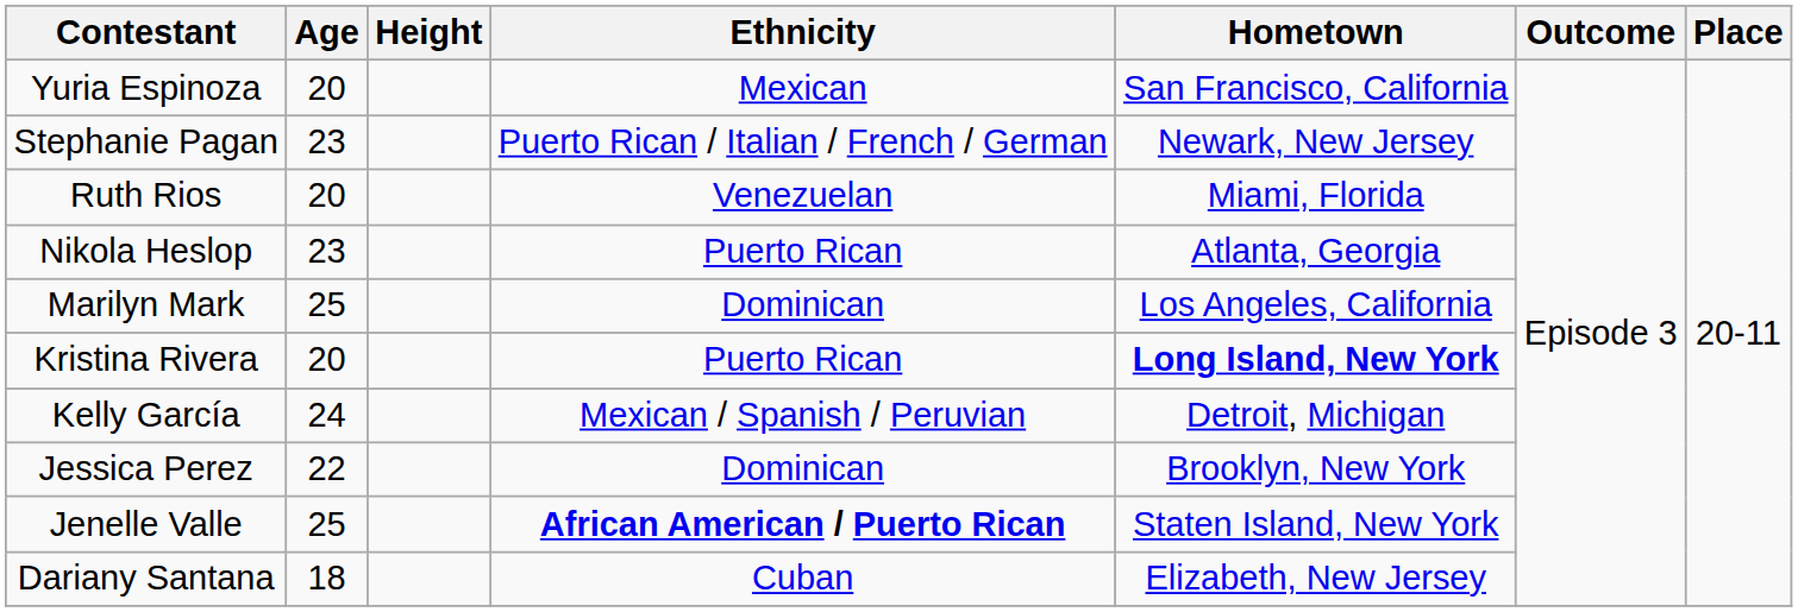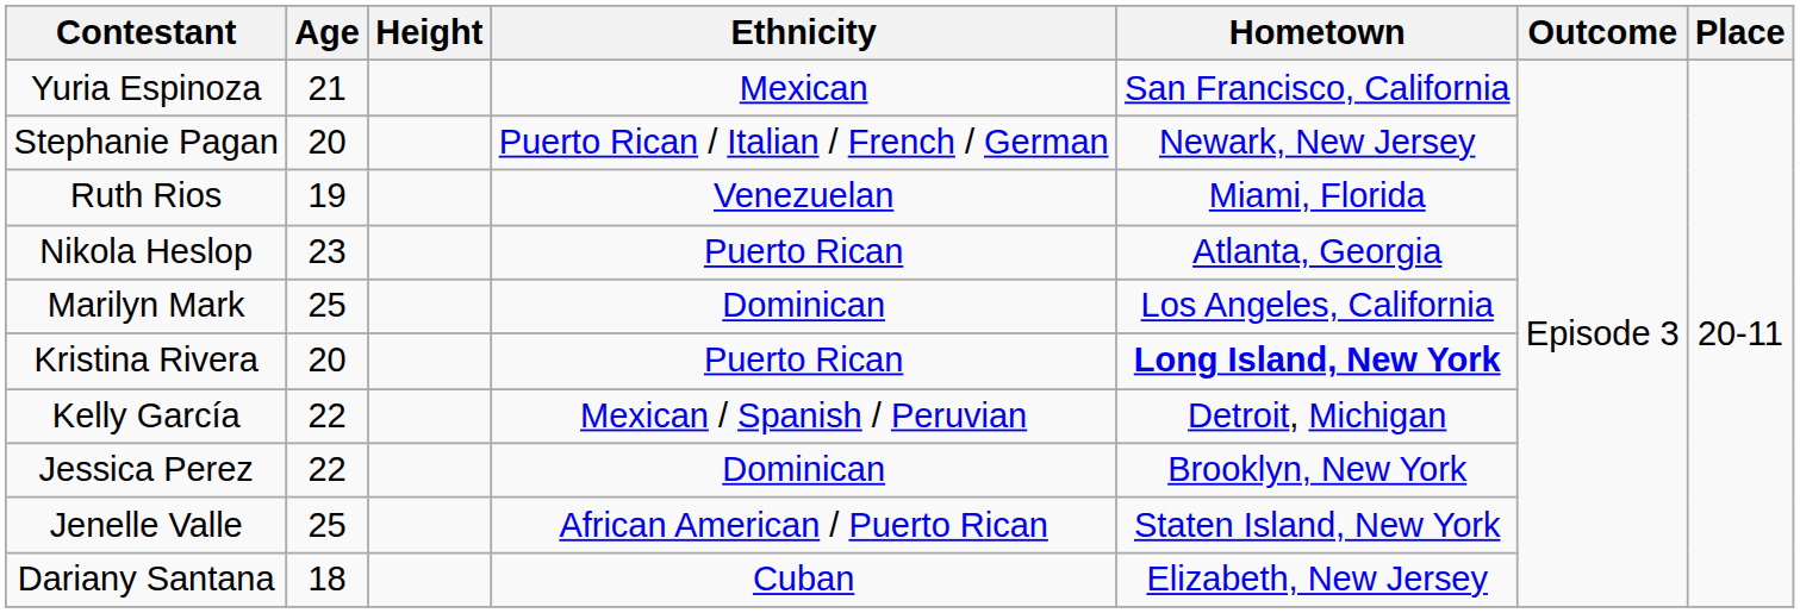Yuria Espinoza | Age: 20 -> 21
Stephanie Pagan | Age: 23 -> 20
Ruth Rios | Age: 20 -> 19
Kelly García | Age: 24 -> 22
Jenelle Valle | Ethnicity: bold -> normal
